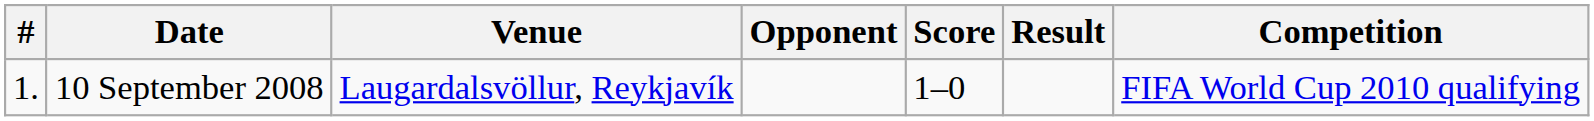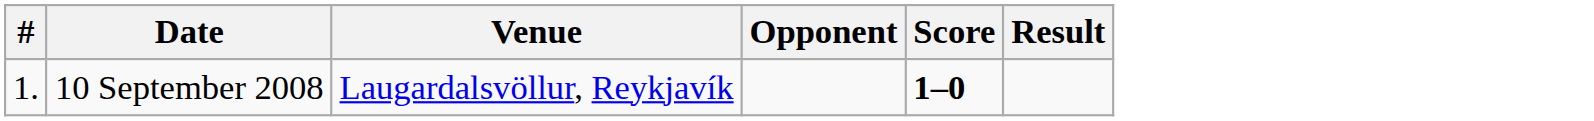- column: Competition | FIFA World Cup 2010 qualifying
10 September 2008 | Score: normal -> bold
